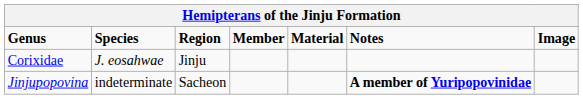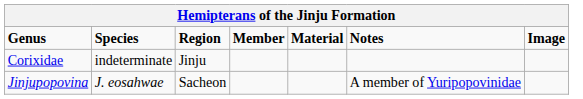Corixidae | Species: J. eosahwae -> indeterminate
Jinjupopovina | Species: indeterminate -> J. eosahwae
Jinjupopovina | Notes: bold -> normal
